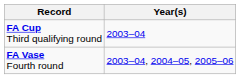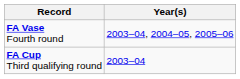rows swapped: FA Cup Third qualifying round <-> FA Vase Fourth round
